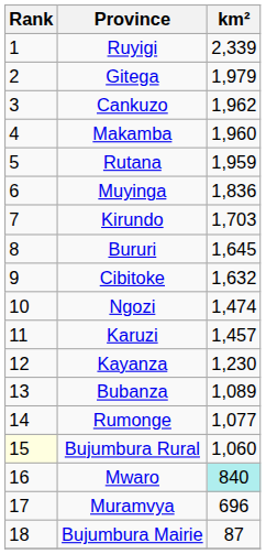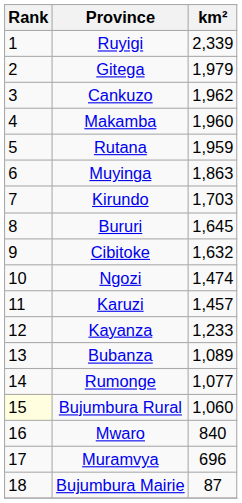Muyinga | km²: 1,836 -> 1,863
Kayanza | km²: 1,230 -> 1,233
Mwaro | km²: paleturquoise background -> no background
